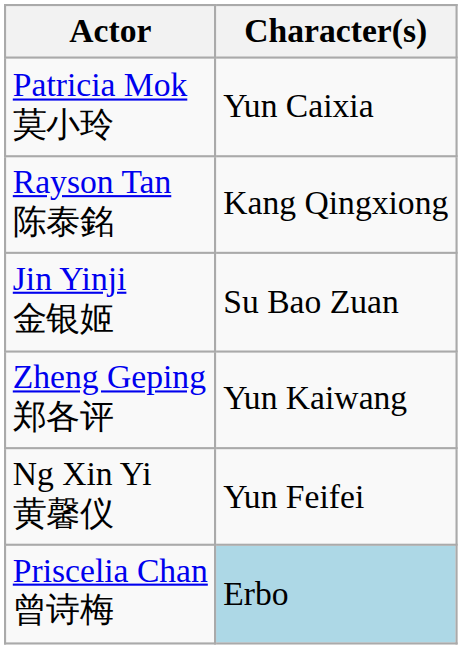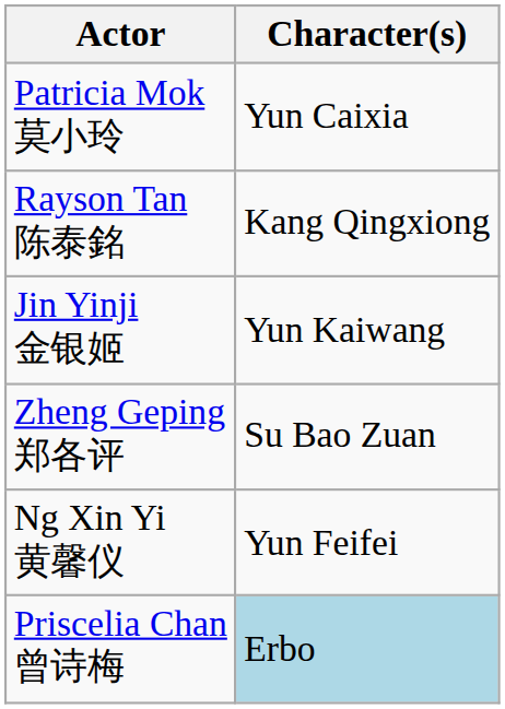Jin Yinji 金银姬 | Character(s): Su Bao Zuan -> Yun Kaiwang
Zheng Geping 郑各评 | Character(s): Yun Kaiwang -> Su Bao Zuan
